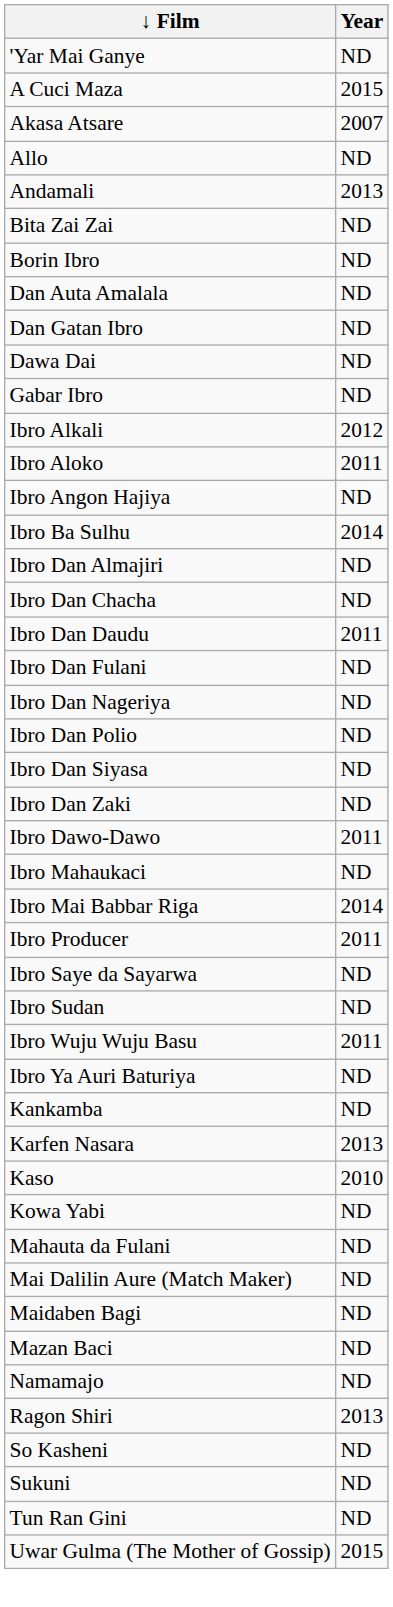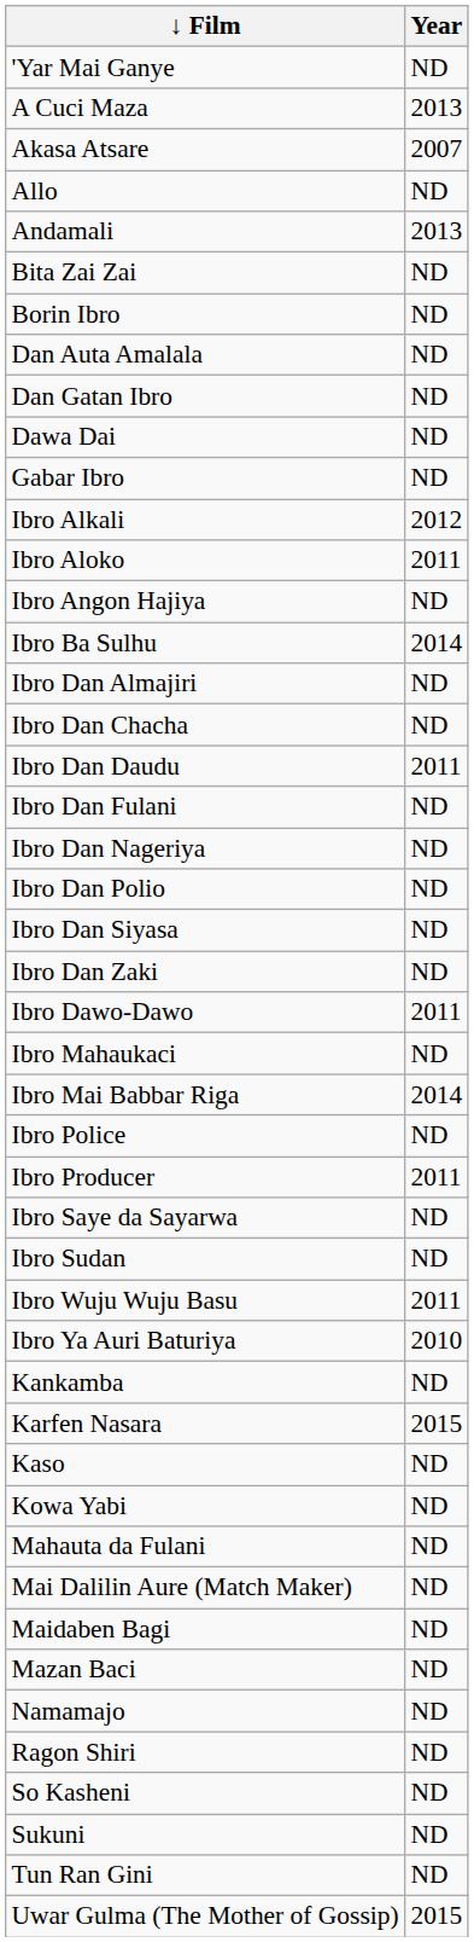A Cuci Maza | Year: 2015 -> 2013
+ row: Ibro Police | ND
Ibro Ya Auri Baturiya | Year: ND -> 2010
Karfen Nasara | Year: 2013 -> 2015
Kaso | Year: 2010 -> ND
Ragon Shiri | Year: 2013 -> ND
